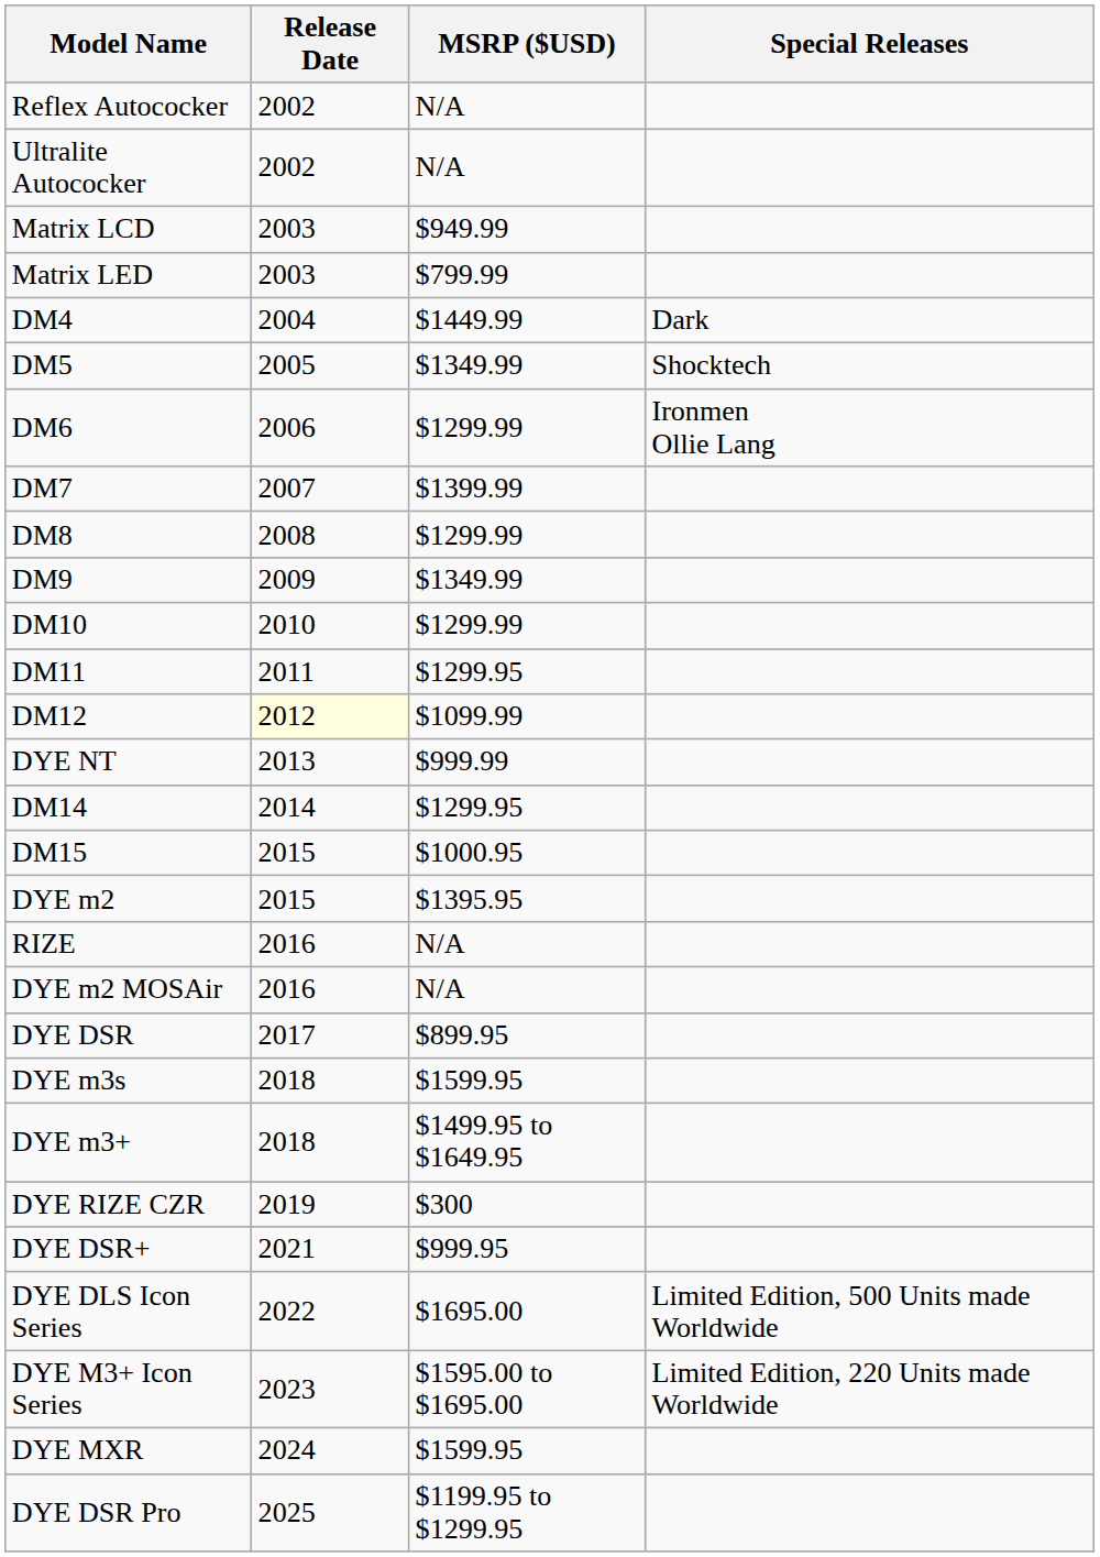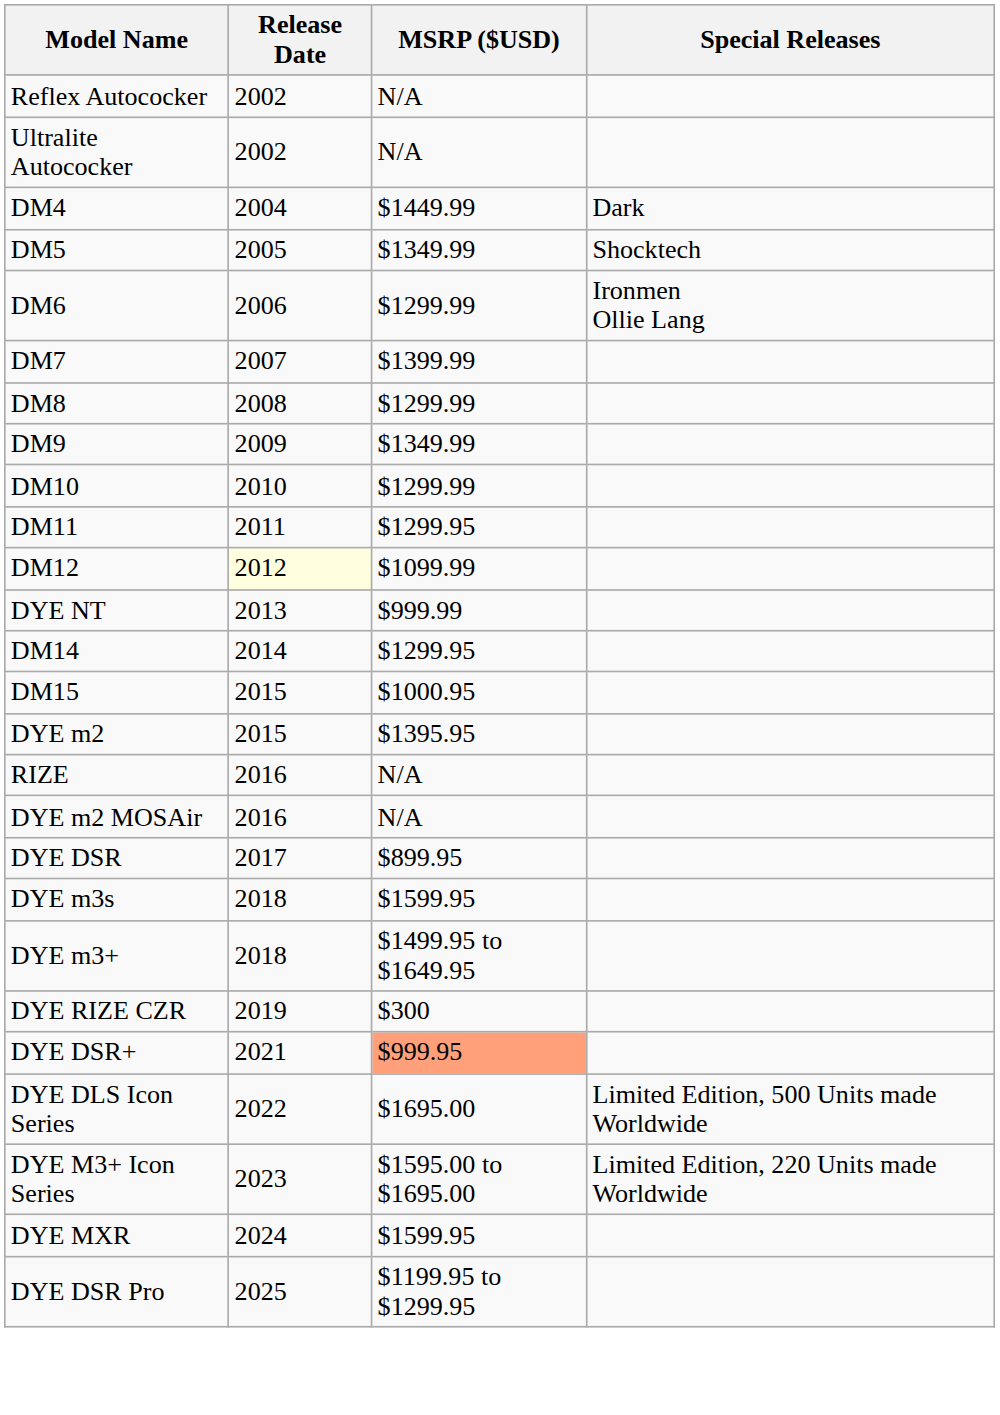- row: Matrix LCD | 2003 | $949.99
- row: Matrix LED | 2003 | $799.99
DYE DSR+ | MSRP ($USD): no background -> lightsalmon background
